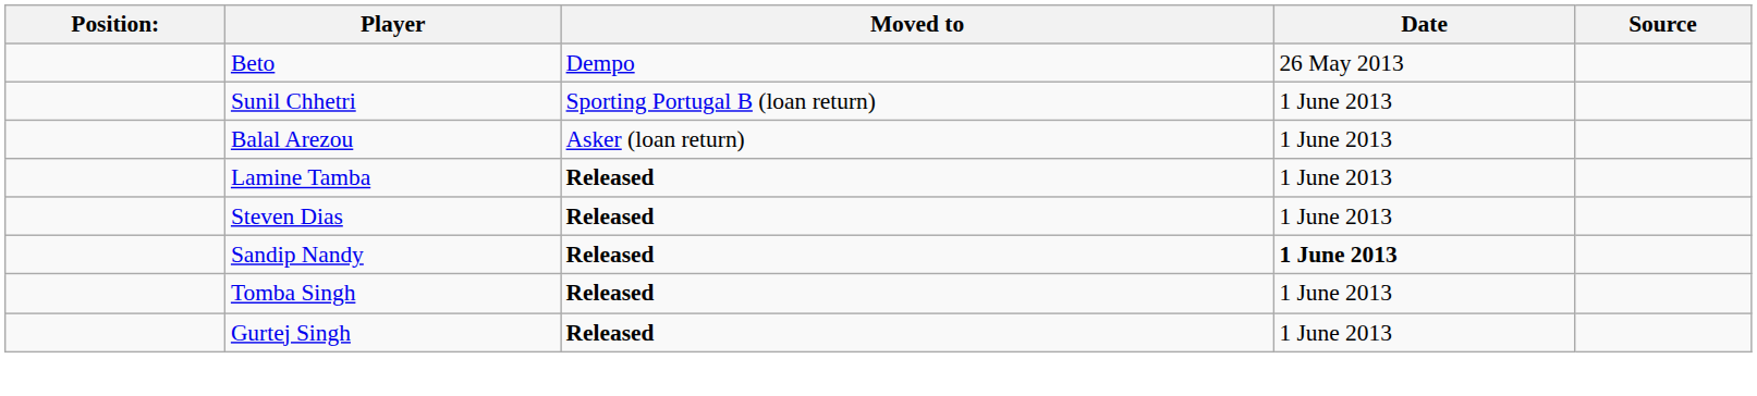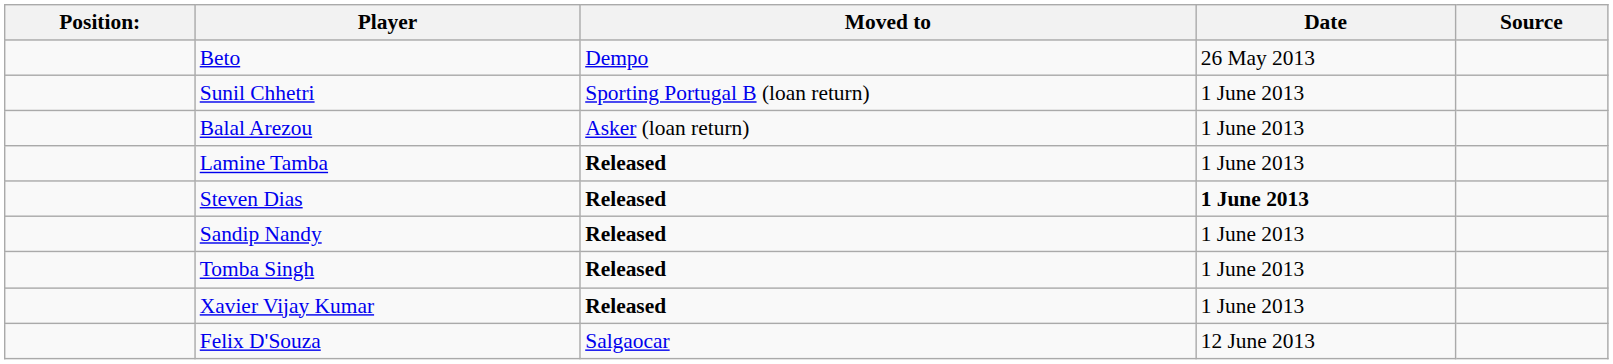Steven Dias | Date: normal -> bold
Sandip Nandy | Date: bold -> normal
+ row: Xavier Vijay Kumar | Released | 1 June 2013
- row: Gurtej Singh | Released | 1 June 2013
+ row: Felix D'Souza | Salgaocar | 12 June 2013
